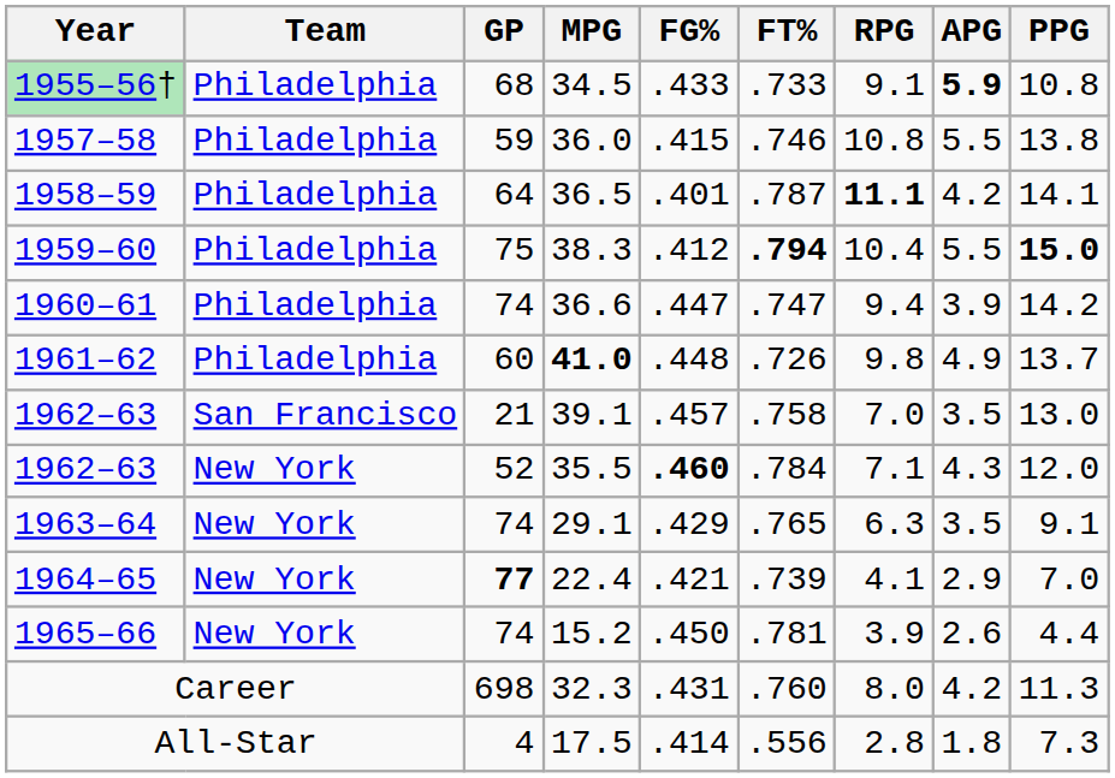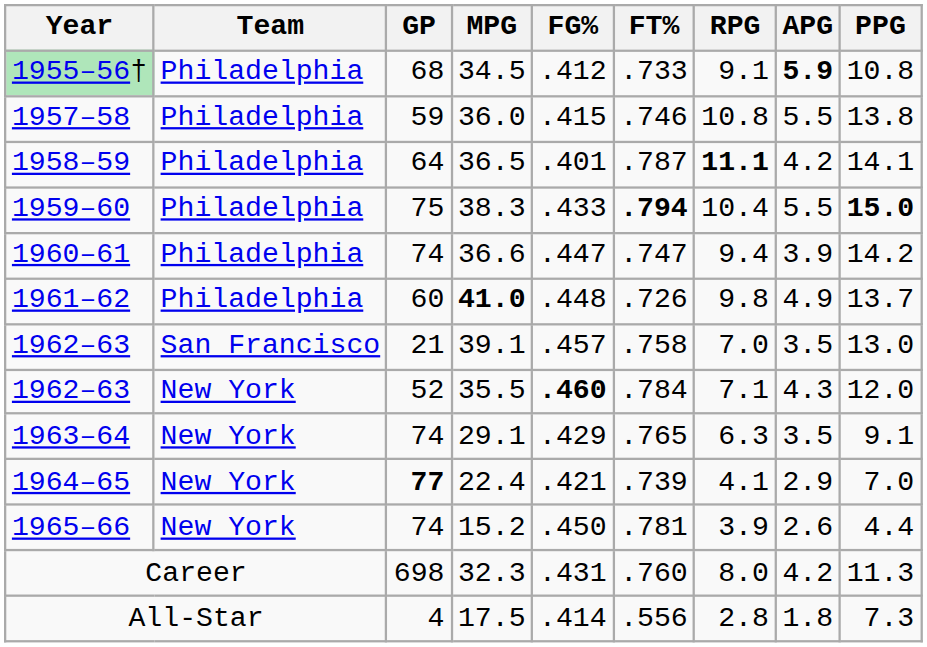34.5 | FG%: .433 -> .412
38.3 | FG%: .412 -> .433
